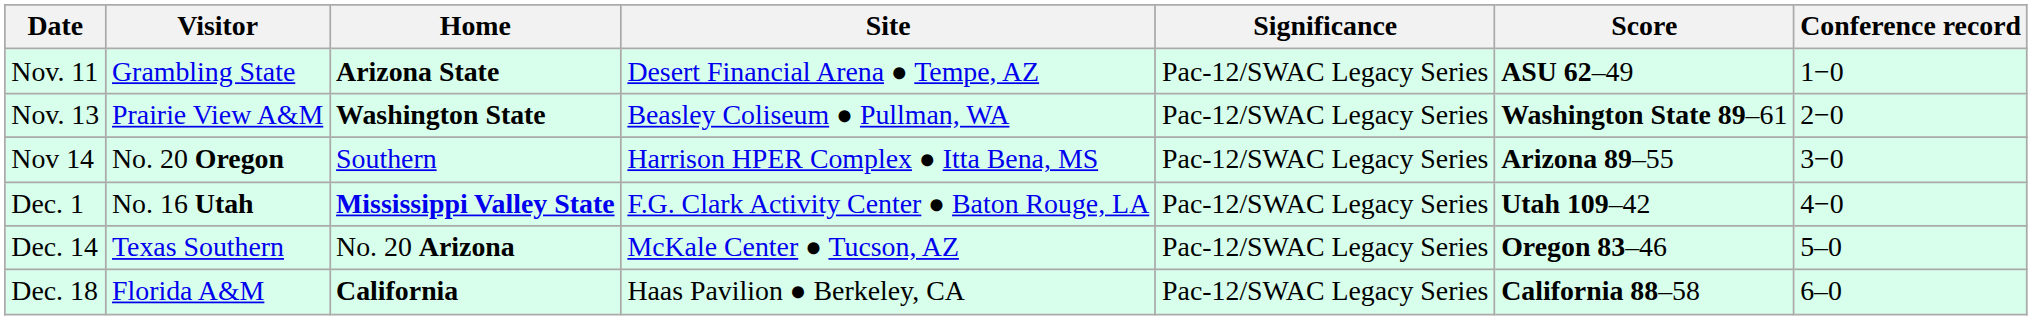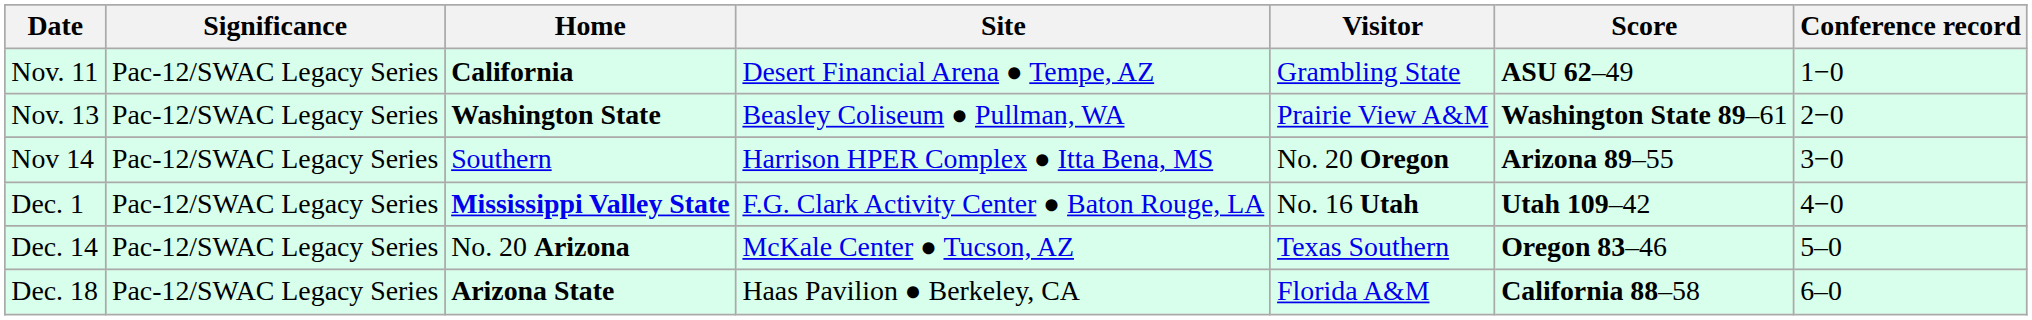columns swapped: Visitor <-> Significance
Nov. 11 | Home: Arizona State -> California
Dec. 18 | Home: California -> Arizona State
